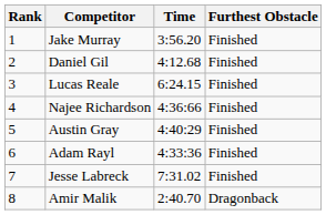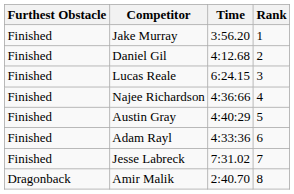columns swapped: Rank <-> Furthest Obstacle
